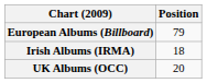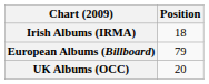rows swapped: European Albums (Billboard) <-> Irish Albums (IRMA)
